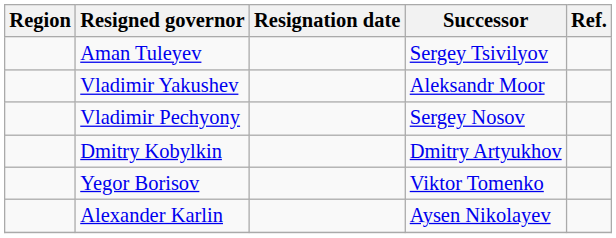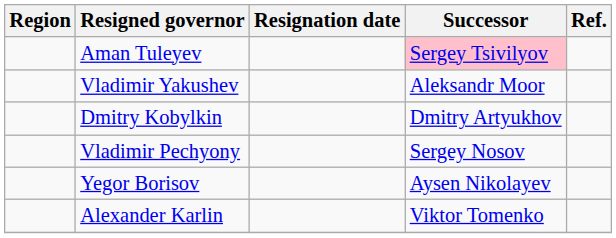Aman Tuleyev | Successor: no background -> pink background
rows swapped: Dmitry Kobylkin <-> Vladimir Pechyony
Yegor Borisov | Successor: Viktor Tomenko -> Aysen Nikolayev
Alexander Karlin | Successor: Aysen Nikolayev -> Viktor Tomenko
